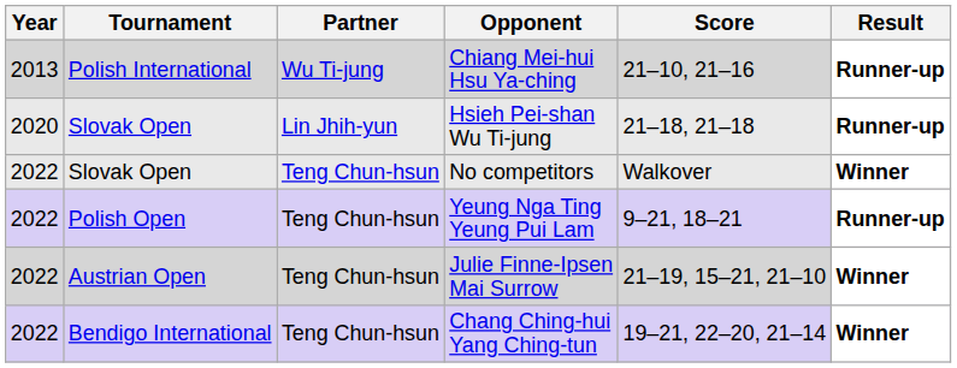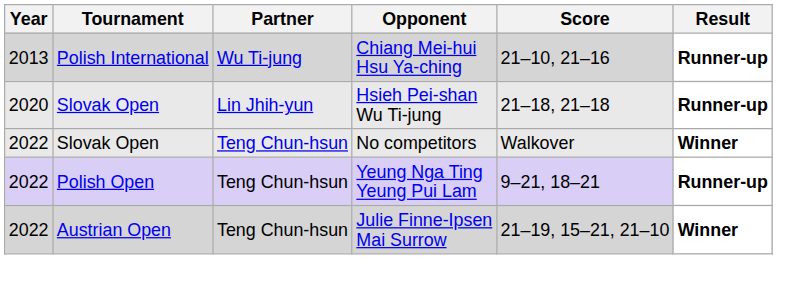- row: 2022 | Bendigo International | Teng Chun-hsun | Chang Ching-hui Yang Ching-tun | 19–21, 22–20, 21–14 | Winner
